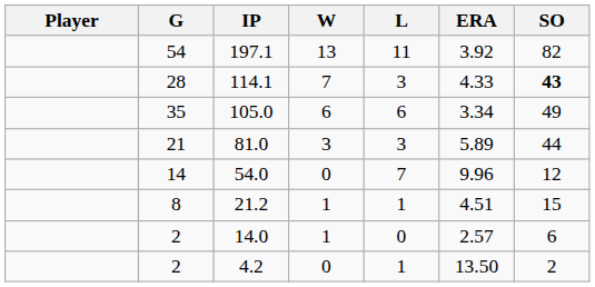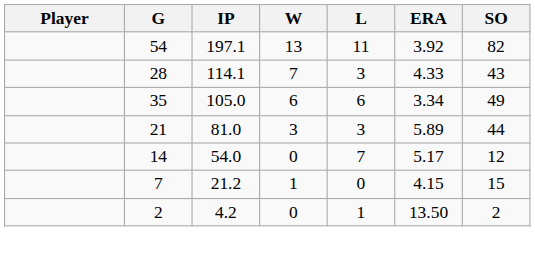114.1 | SO: bold -> normal
54.0 | ERA: 9.96 -> 5.17
21.2 | G: 8 -> 7
21.2 | L: 1 -> 0
21.2 | ERA: 4.51 -> 4.15
- row: 2 | 14.0 | 1 | 0 | 2.57 | 6
